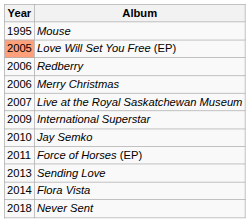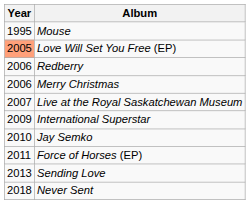- row: 2014 | Flora Vista
